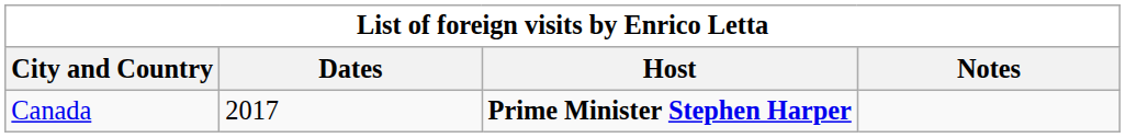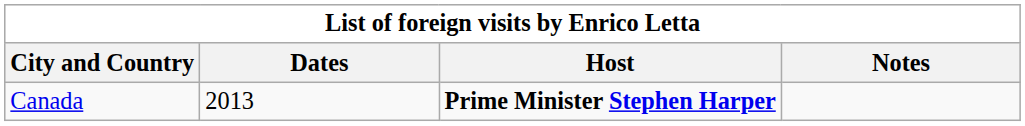Canada | Dates: 2017 -> 2013
